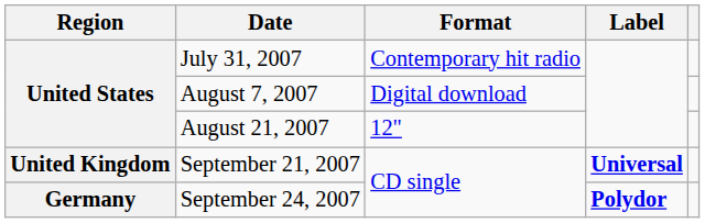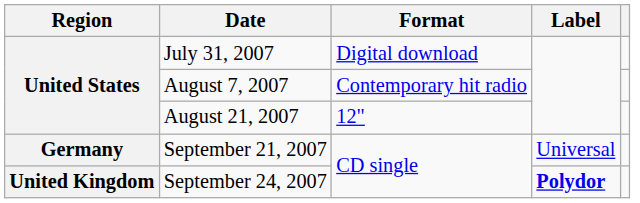July 31, 2007 | Format: Contemporary hit radio -> Digital download
August 7, 2007 | Format: Digital download -> Contemporary hit radio
September 21, 2007 | Region: United Kingdom -> Germany
September 21, 2007 | Label: bold -> normal
September 24, 2007 | Region: Germany -> United Kingdom
